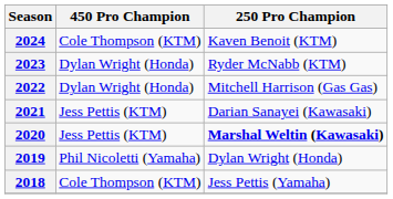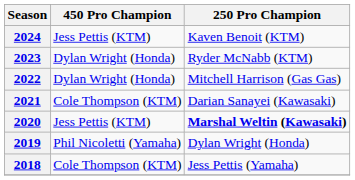2024 | 450 Pro Champion: Cole Thompson (KTM) -> Jess Pettis (KTM)
2021 | 450 Pro Champion: Jess Pettis (KTM) -> Cole Thompson (KTM)
